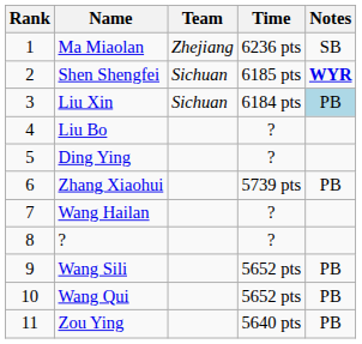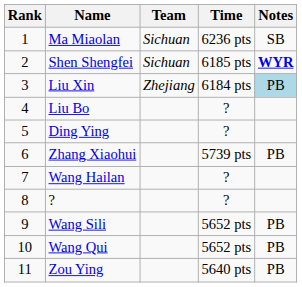Ma Miaolan | Team: Zhejiang -> Sichuan
Liu Xin | Team: Sichuan -> Zhejiang
